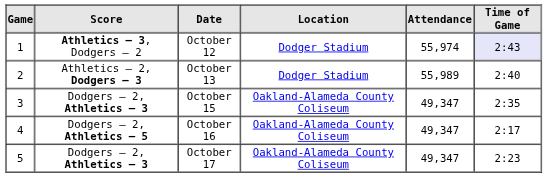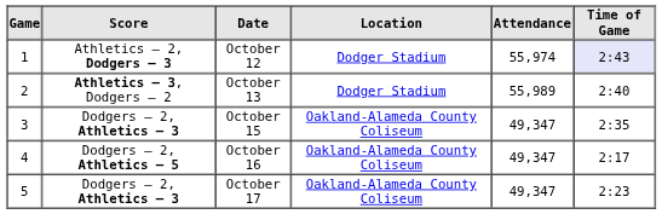October 12 | Score: Athletics – 3, Dodgers – 2 -> Athletics – 2, Dodgers – 3
October 13 | Score: Athletics – 2, Dodgers – 3 -> Athletics – 3, Dodgers – 2
